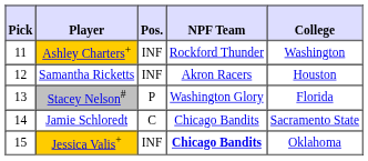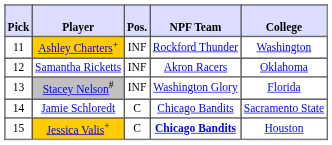Samantha Ricketts | College: Houston -> Oklahoma
Stacey Nelson# | Pos.: P -> INF
Jessica Valis+ | Pos.: INF -> C
Jessica Valis+ | College: Oklahoma -> Houston
